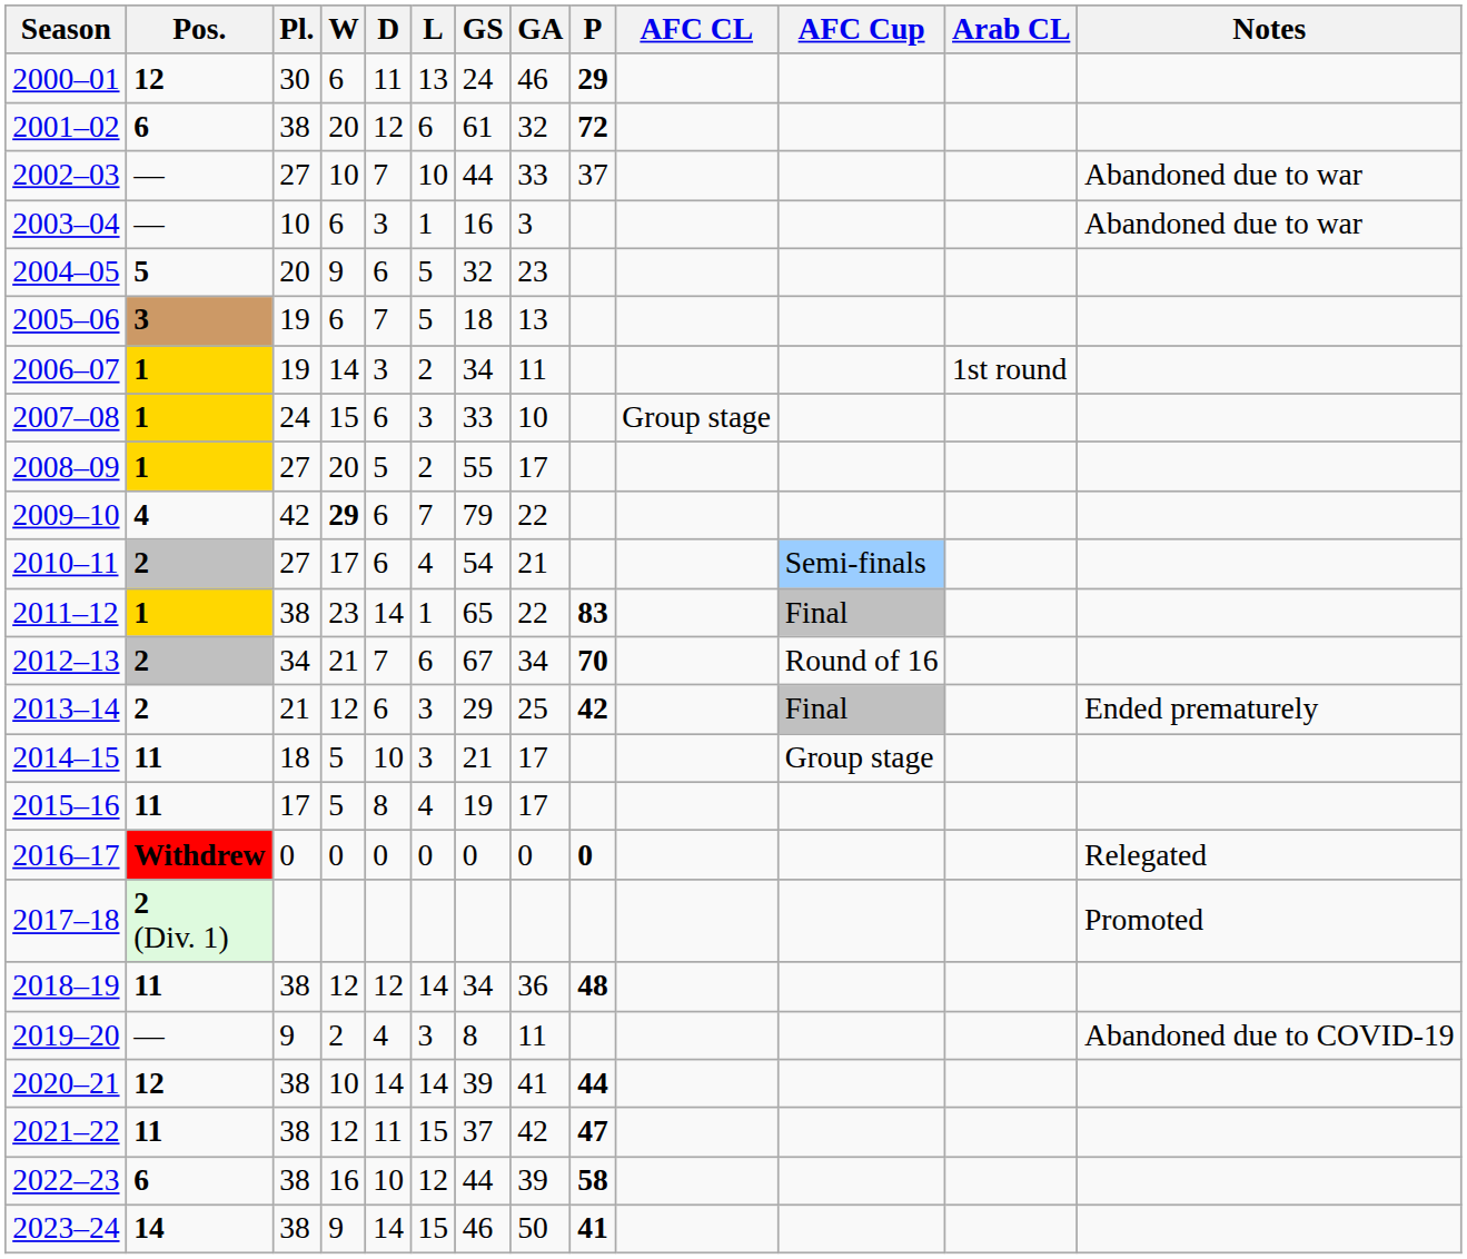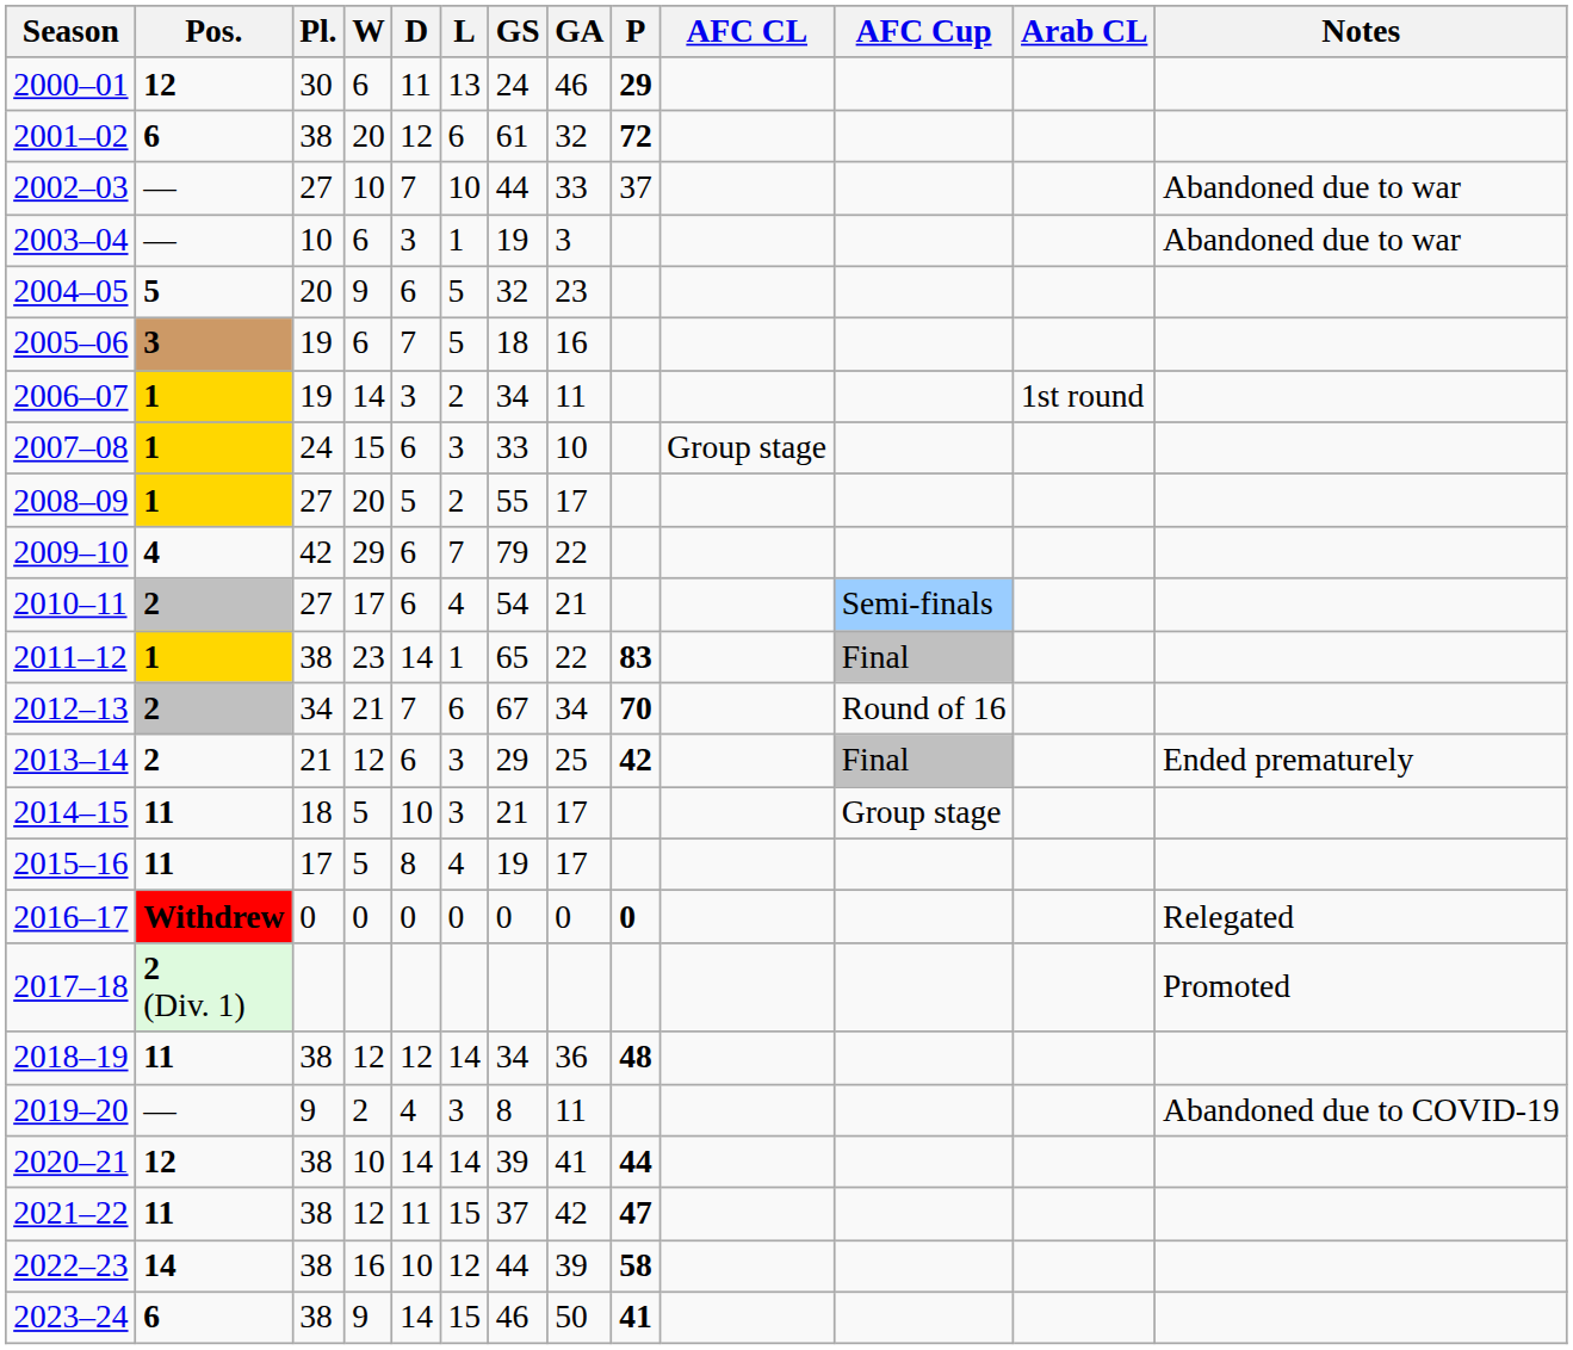2003–04 | GS: 16 -> 19
2005–06 | GA: 13 -> 16
2009–10 | W: bold -> normal
2022–23 | Pos.: 6 -> 14
2023–24 | Pos.: 14 -> 6
